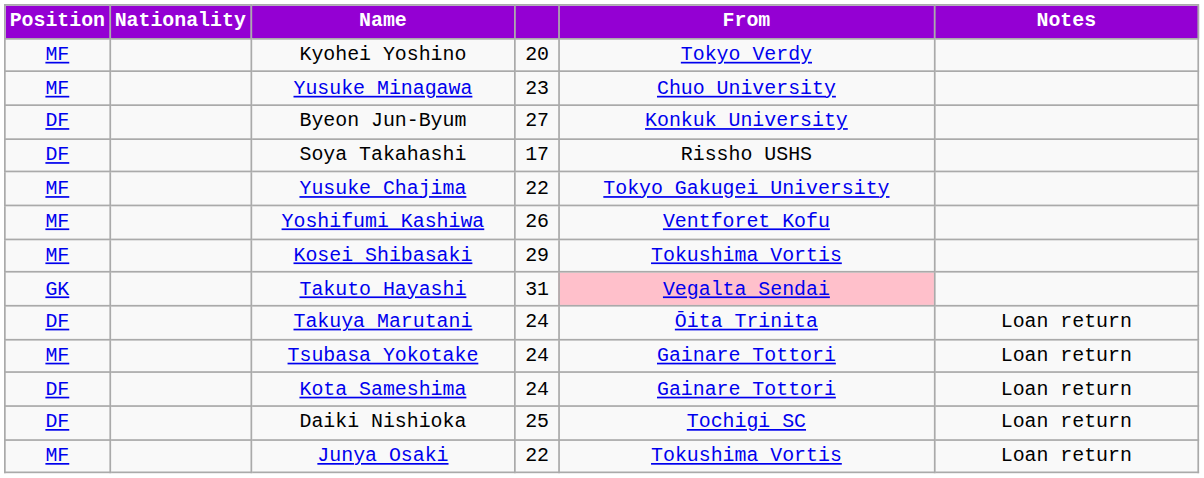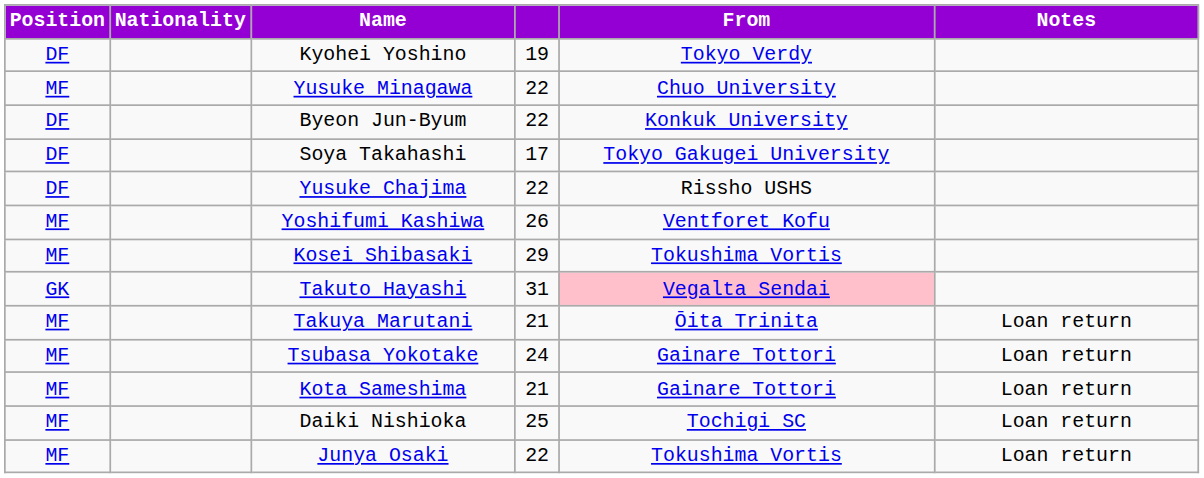Kyohei Yoshino | Position: MF -> DF
Kyohei Yoshino | column 4: 20 -> 19
Yusuke Minagawa | column 4: 23 -> 22
Byeon Jun-Byum | column 4: 27 -> 22
Soya Takahashi | From: Rissho USHS -> Tokyo Gakugei University
Yusuke Chajima | Position: MF -> DF
Yusuke Chajima | From: Tokyo Gakugei University -> Rissho USHS
Takuya Marutani | Position: DF -> MF
Takuya Marutani | column 4: 24 -> 21
Kota Sameshima | Position: DF -> MF
Kota Sameshima | column 4: 24 -> 21
Daiki Nishioka | Position: DF -> MF
